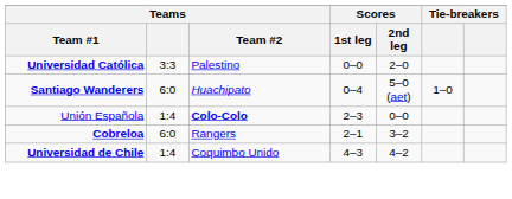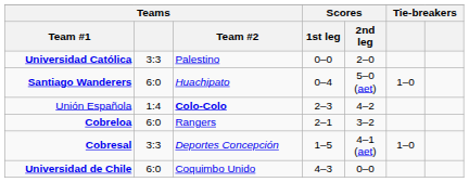Unión Española | Scores / 2nd leg: 0–0 -> 4–2
+ row: Cobresal | 3:3 | Deportes Concepción | 1–5 | 4–1 (aet) | 1–0
Universidad de Chile | Teams: 1:4 -> 6:0
Universidad de Chile | Scores / 2nd leg: 4–2 -> 0–0
